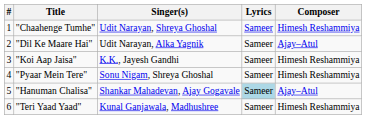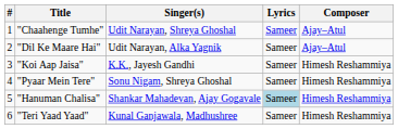"Chaahenge Tumhe" | Composer: Himesh Reshammiya -> Ajay–Atul
"Hanuman Chalisa" | Composer: Ajay–Atul -> Himesh Reshammiya
